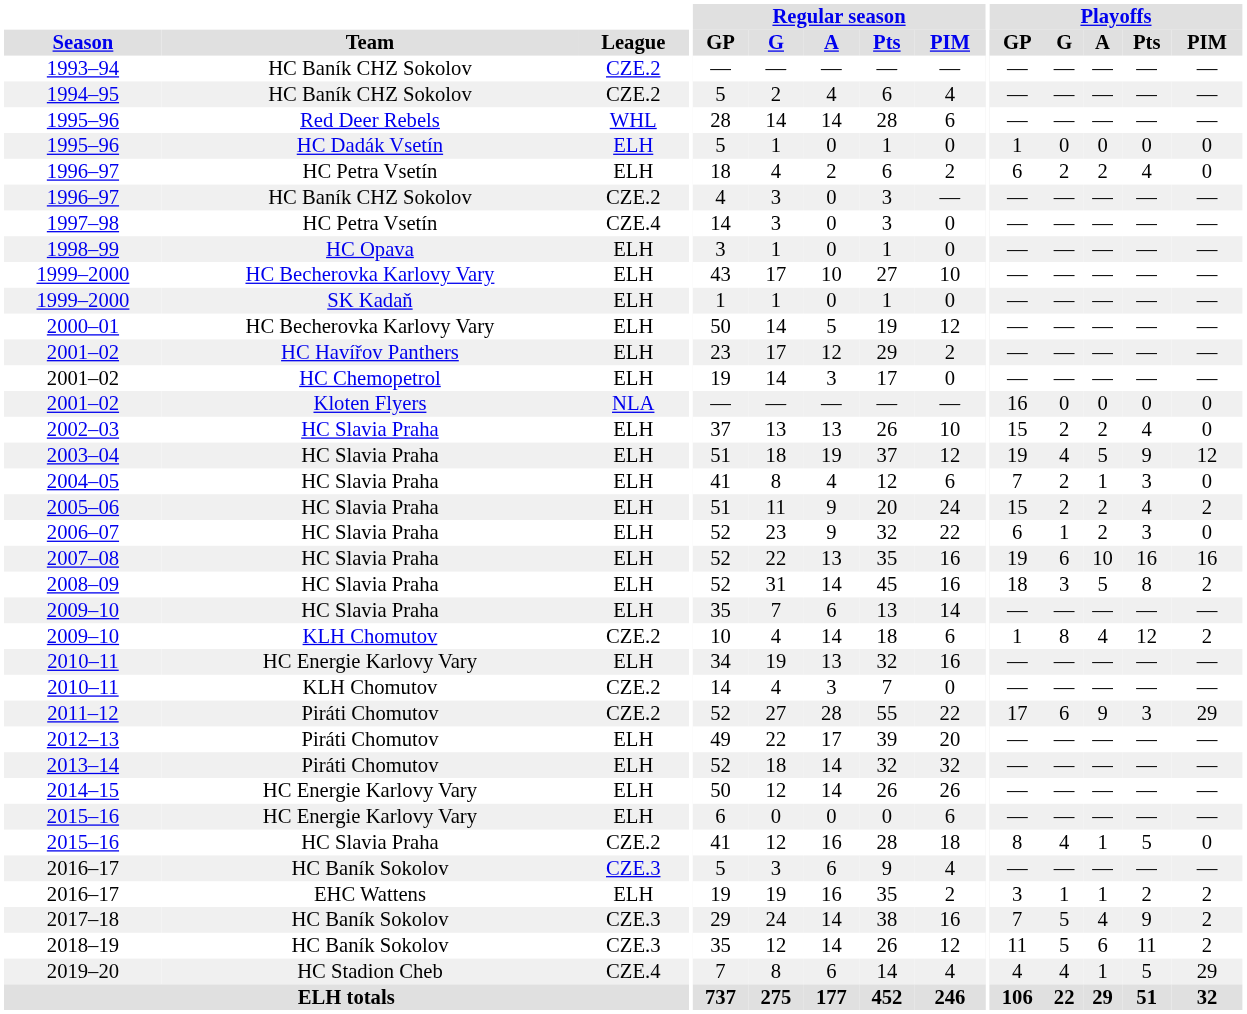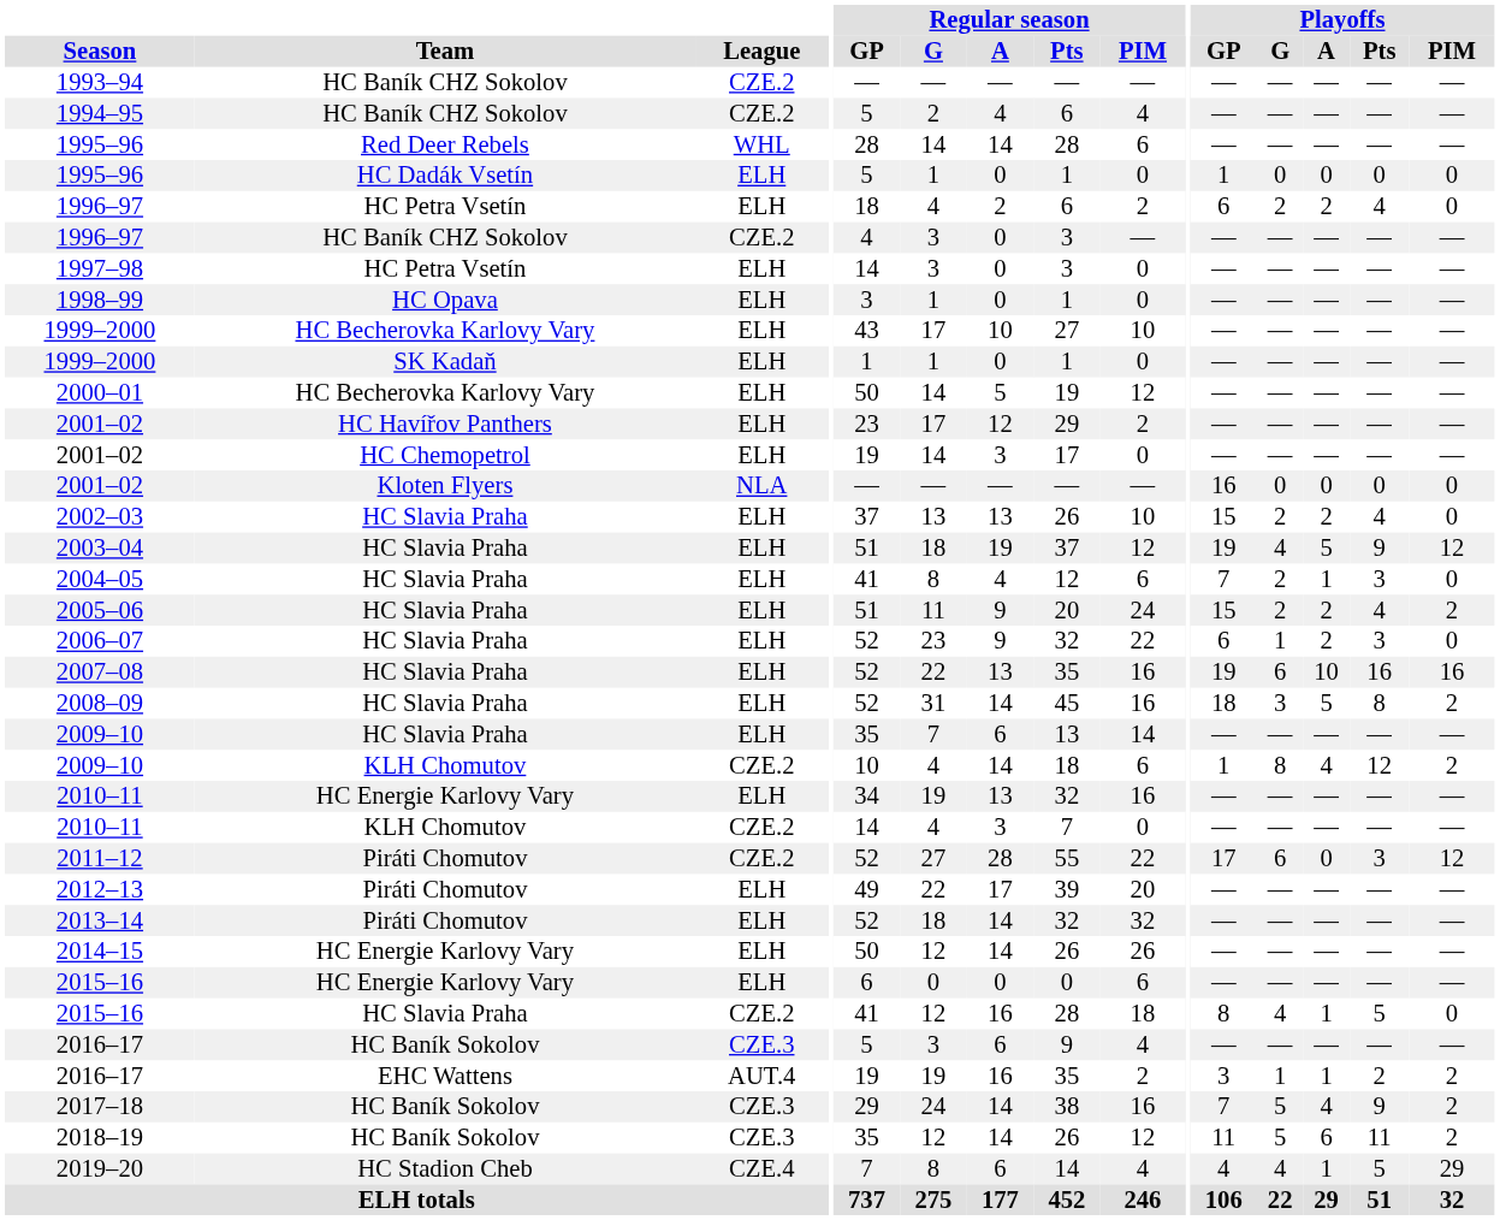1997–98 | League: CZE.4 -> ELH
2011–12 | Playoffs / A: 9 -> 0
2011–12 | Playoffs / PIM: 29 -> 12
2016–17 / EHC Wattens | League: ELH -> AUT.4
